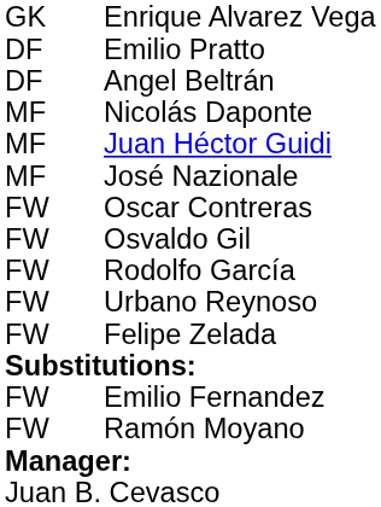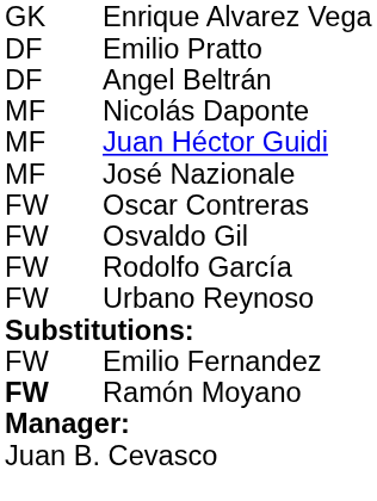- row: FW | Felipe Zelada
Ramón Moyano | column 1: normal -> bold
